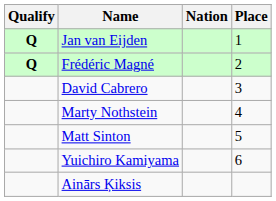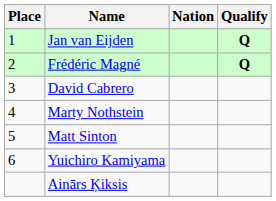columns swapped: Place <-> Qualify
